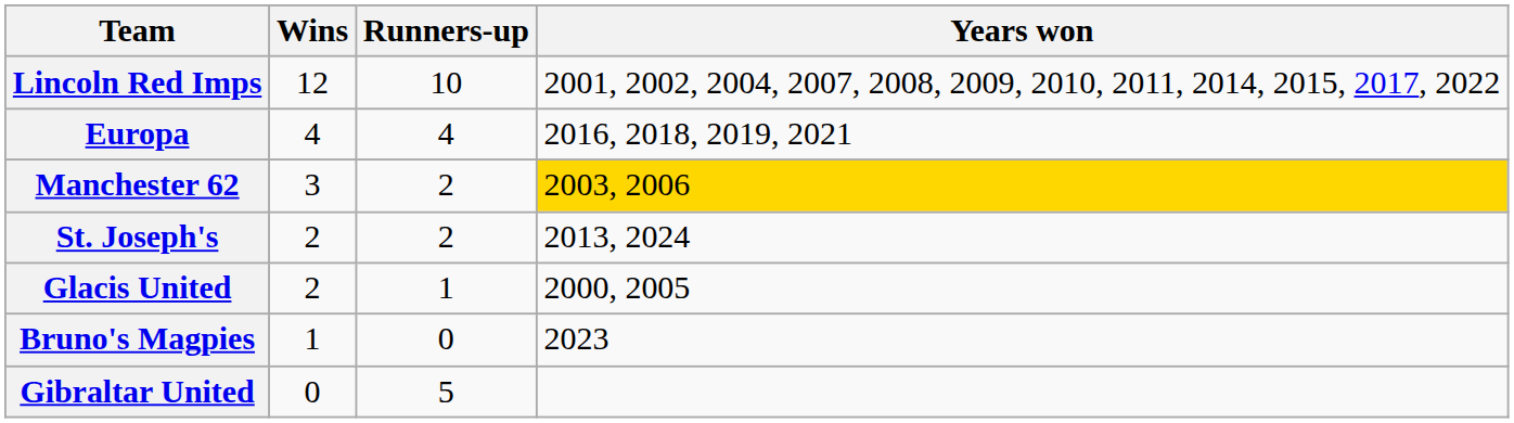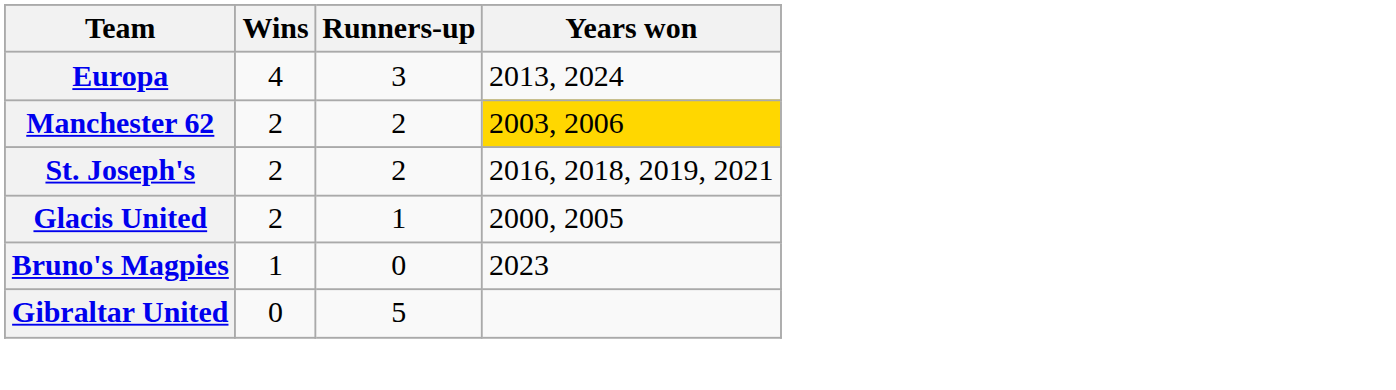- row: Lincoln Red Imps | 12 | 10 | 2001, 2002, 2004, 2007, 2008, 2009, 2010, 2011, 2014, 2015, 2017, 2022
Europa | Runners-up: 4 -> 3
Europa | Years won: 2016, 2018, 2019, 2021 -> 2013, 2024
Manchester 62 | Wins: 3 -> 2
St. Joseph's | Years won: 2013, 2024 -> 2016, 2018, 2019, 2021
